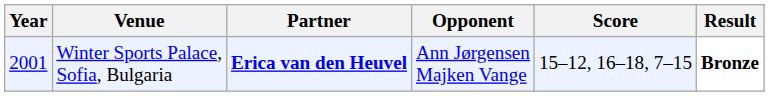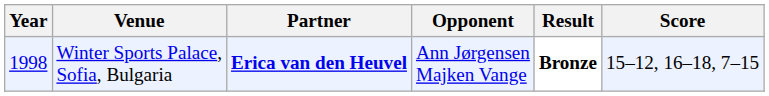columns swapped: Score <-> Result
Winter Sports Palace, Sofia, Bulgaria | Year: 2001 -> 1998
